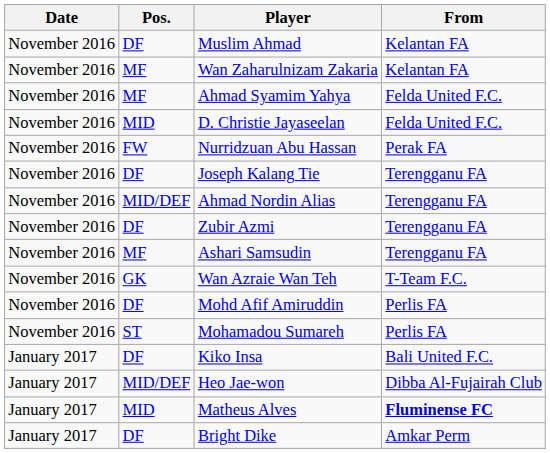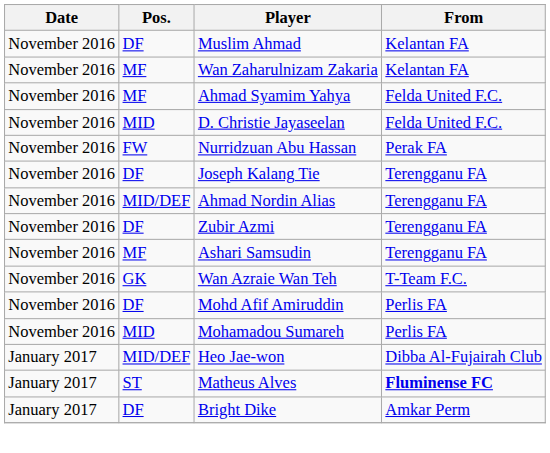Mohamadou Sumareh | Pos.: ST -> MID
- row: January 2017 | DF | Kiko Insa | Bali United F.C.
Matheus Alves | Pos.: MID -> ST
